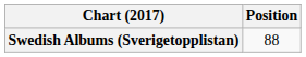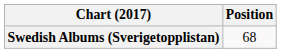Swedish Albums (Sverigetopplistan) | Position: 88 -> 68
